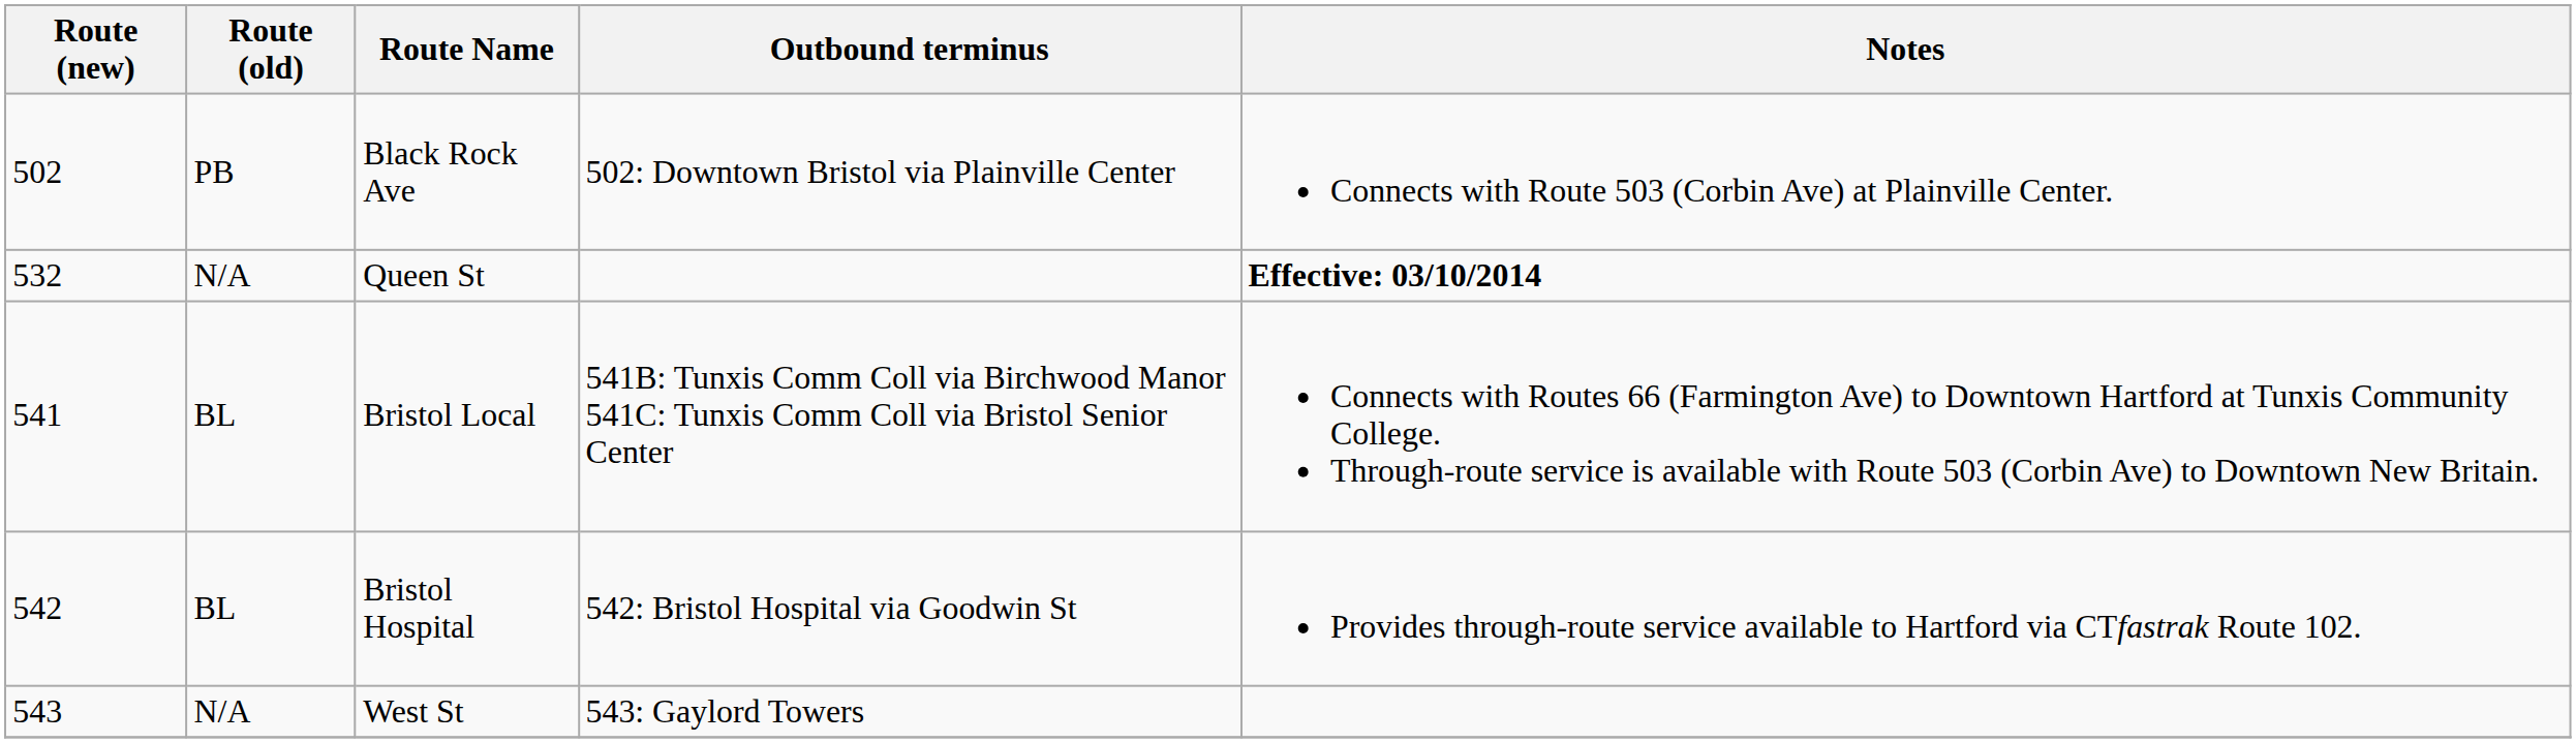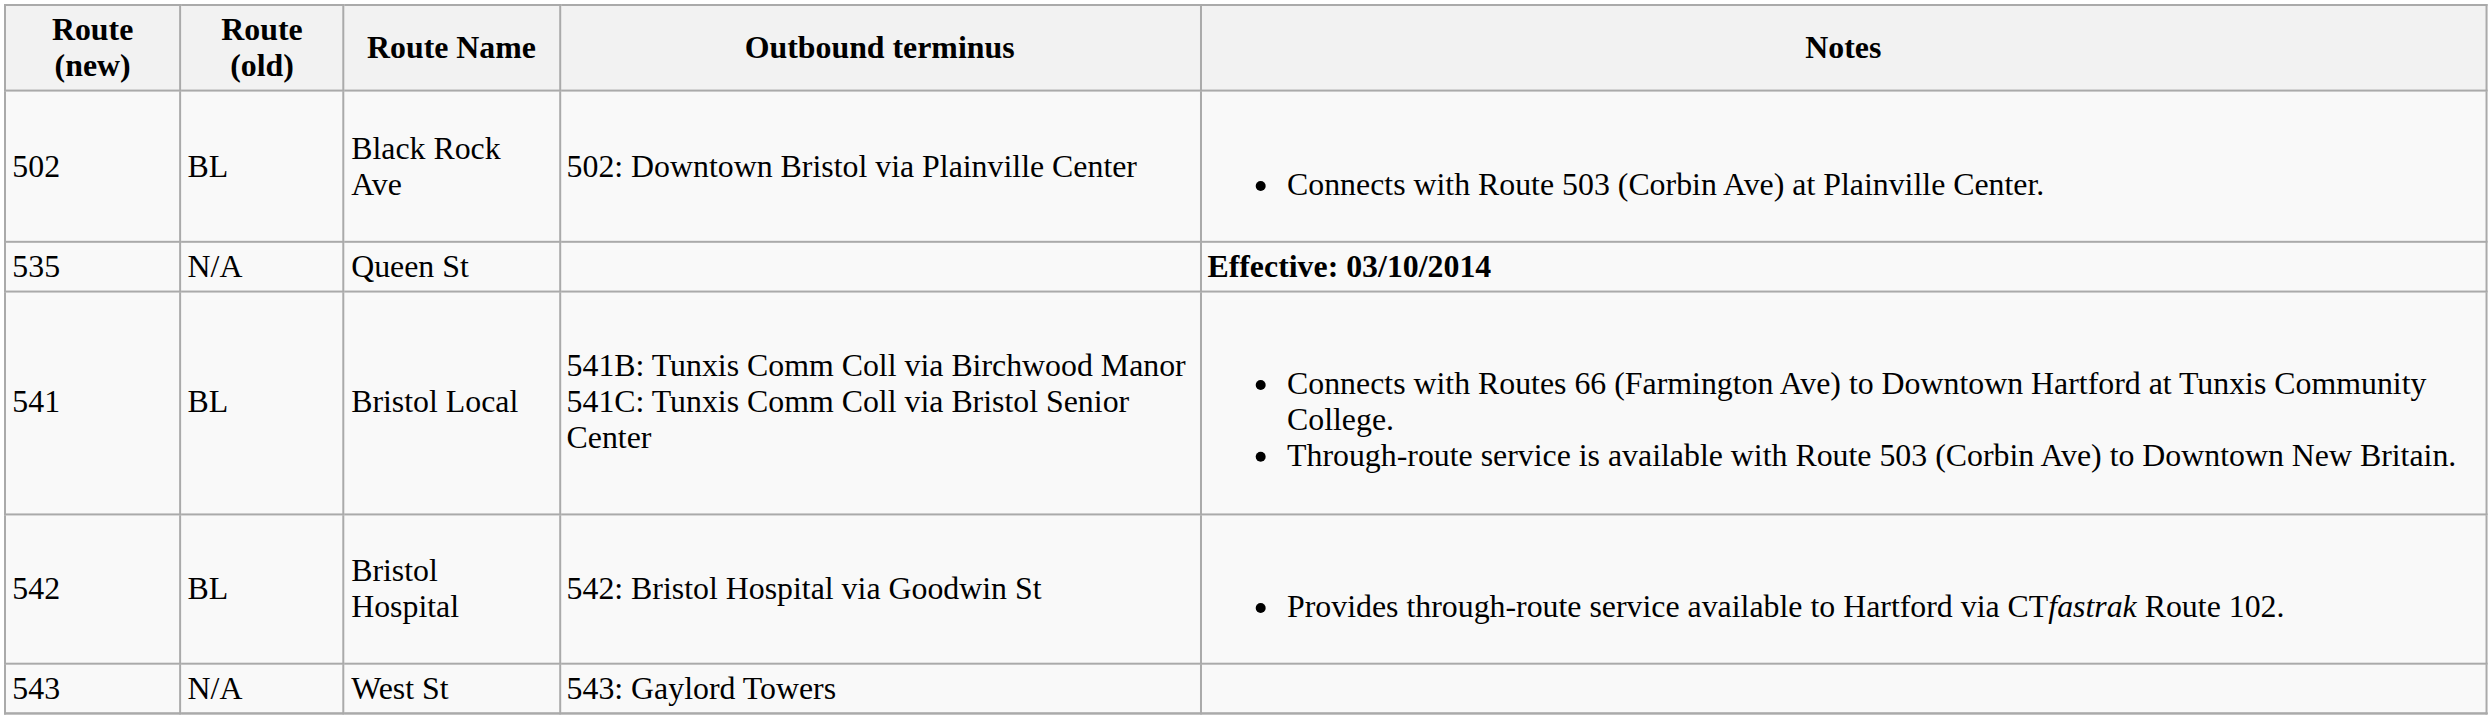Black Rock Ave | Route (old): PB -> BL
Queen St | Route (new): 532 -> 535
